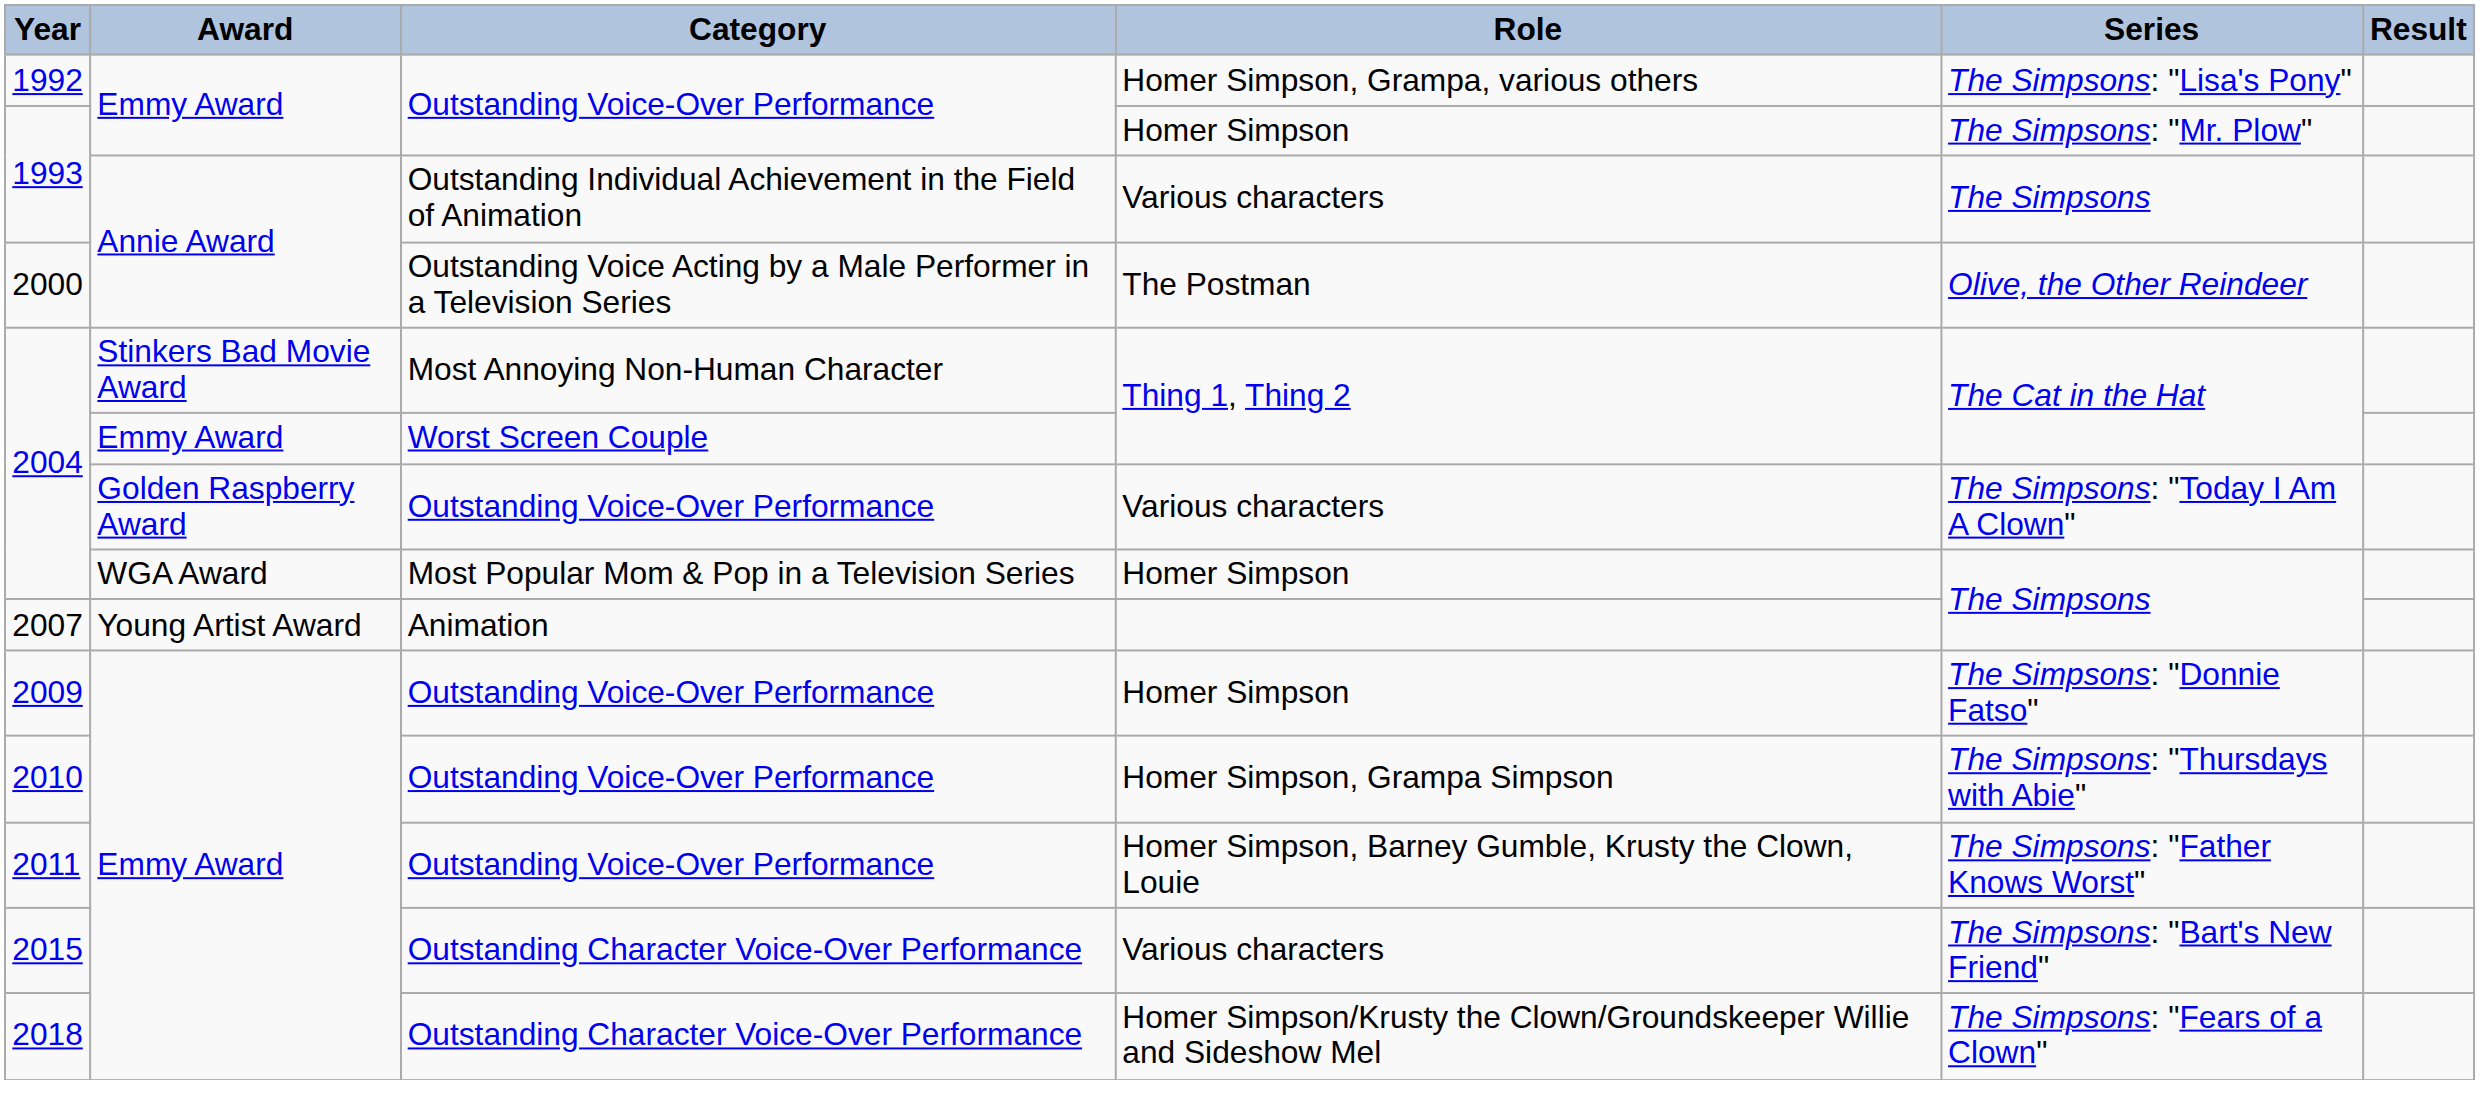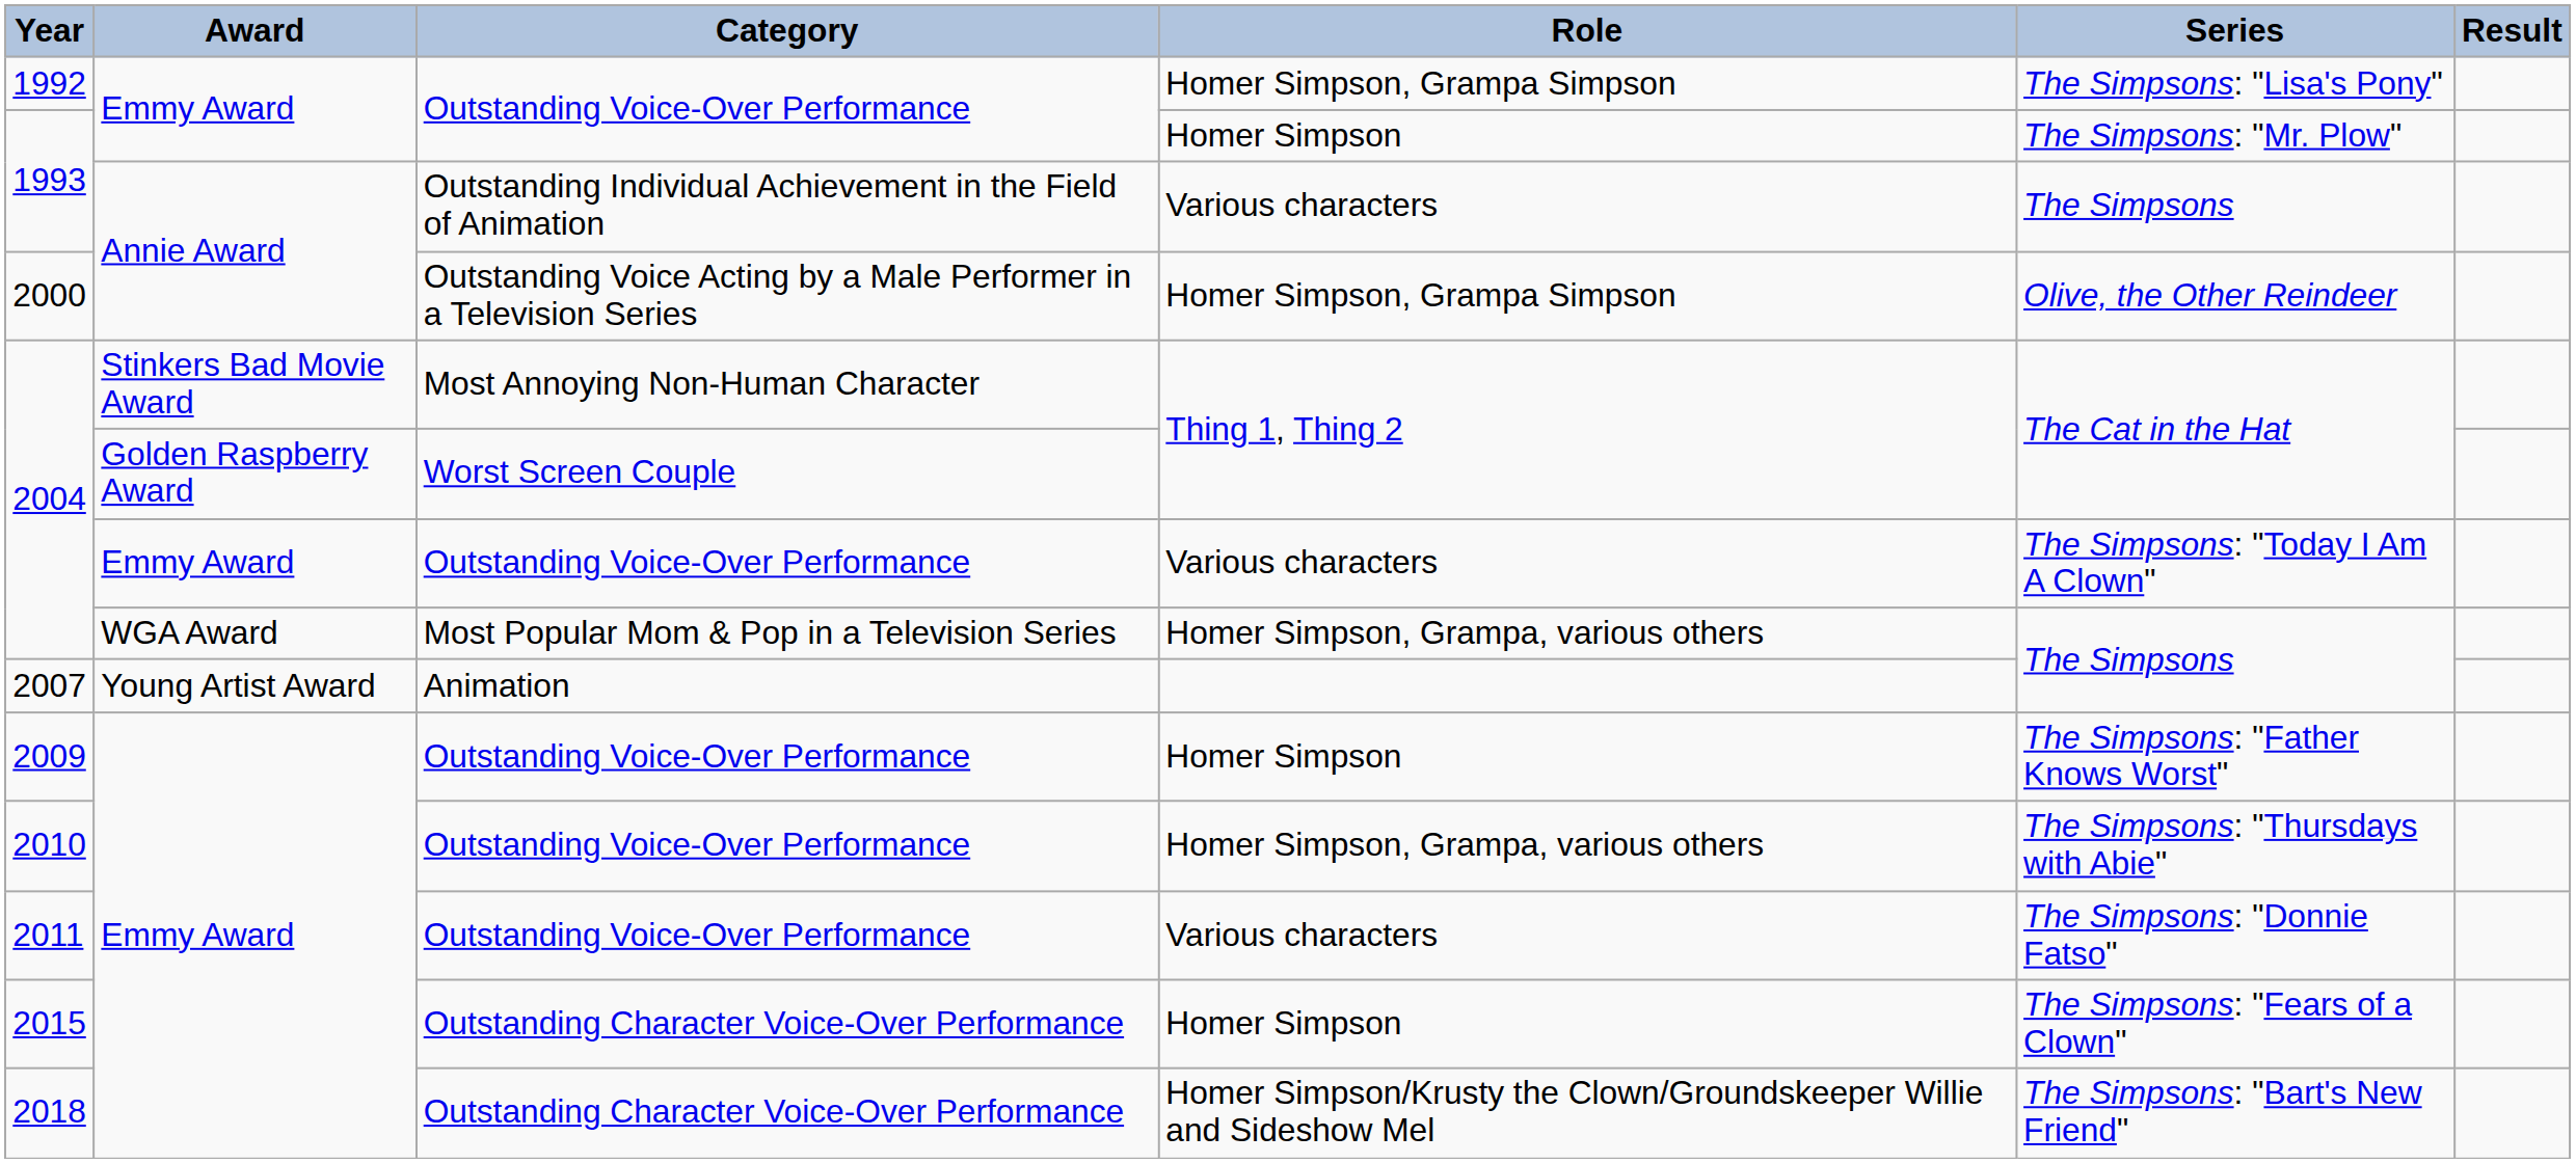1992 | Role: Homer Simpson, Grampa, various others -> Homer Simpson, Grampa Simpson
2000 | Role: The Postman -> Homer Simpson, Grampa Simpson
2004 / Worst Screen Couple | Award: Emmy Award -> Golden Raspberry Award
2004 / Outstanding Voice-Over Performance | Award: Golden Raspberry Award -> Emmy Award
2004 / Most Popular Mom & Pop in a Television Series | Role: Homer Simpson -> Homer Simpson, Grampa, various others
2009 | Series: The Simpsons: "Donnie Fatso" -> The Simpsons: "Father Knows Worst"
2010 | Role: Homer Simpson, Grampa Simpson -> Homer Simpson, Grampa, various others
2011 | Role: Homer Simpson, Barney Gumble, Krusty the Clown, Louie -> Various characters
2011 | Series: The Simpsons: "Father Knows Worst" -> The Simpsons: "Donnie Fatso"
2015 | Role: Various characters -> Homer Simpson
2015 | Series: The Simpsons: "Bart's New Friend" -> The Simpsons: "Fears of a Clown"
2018 | Series: The Simpsons: "Fears of a Clown" -> The Simpsons: "Bart's New Friend"
